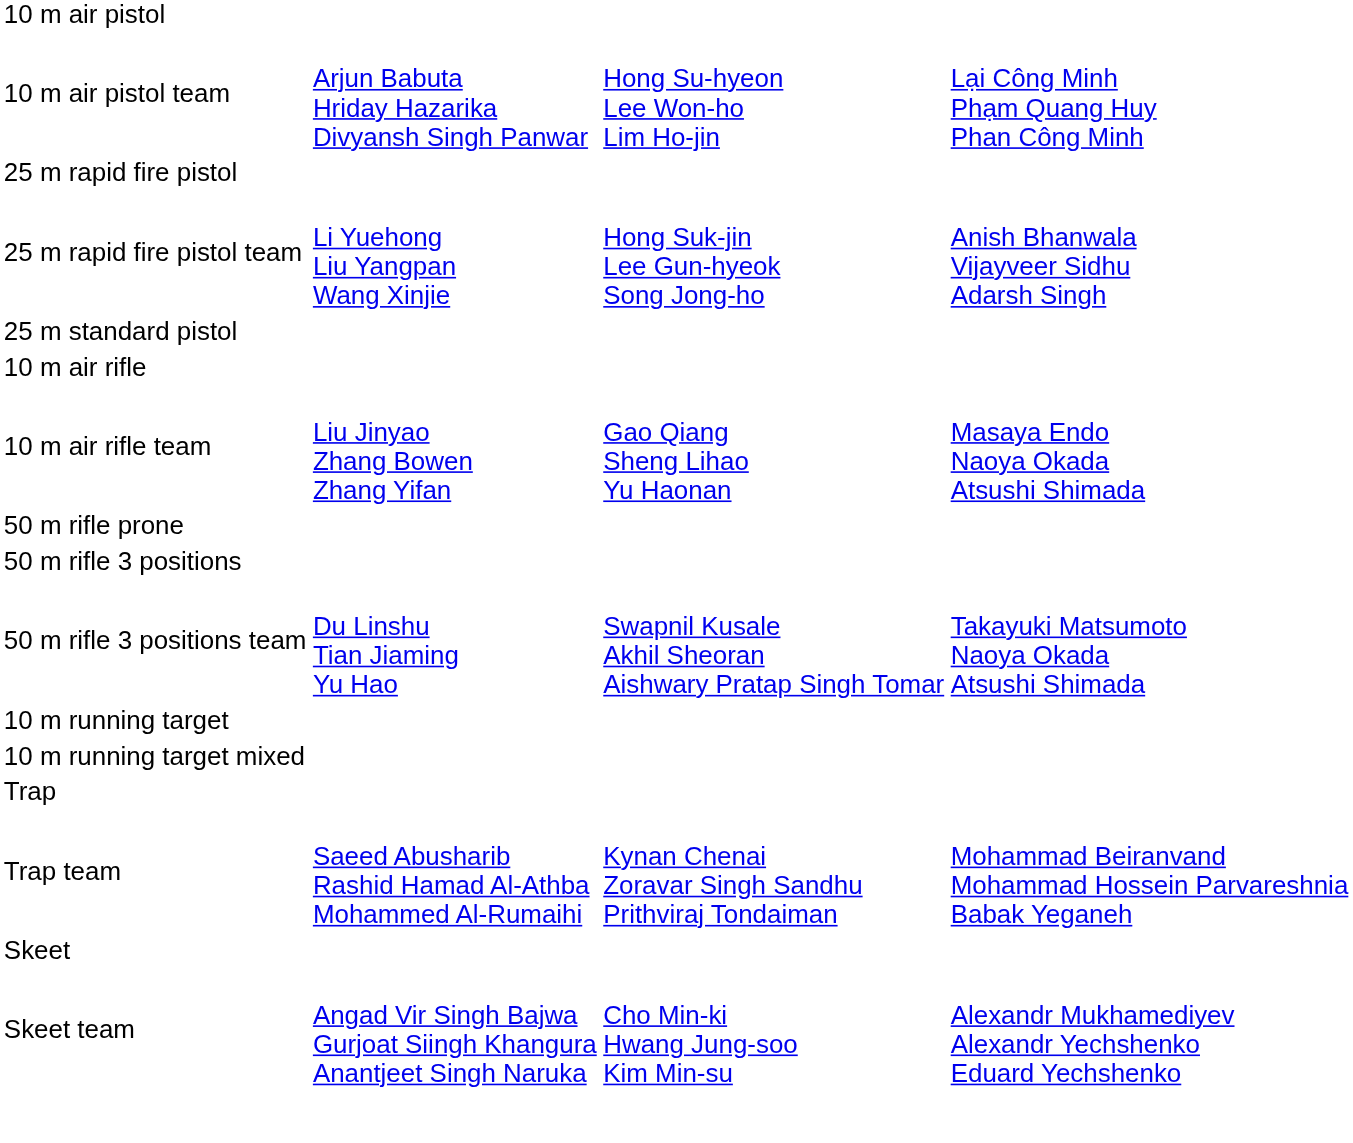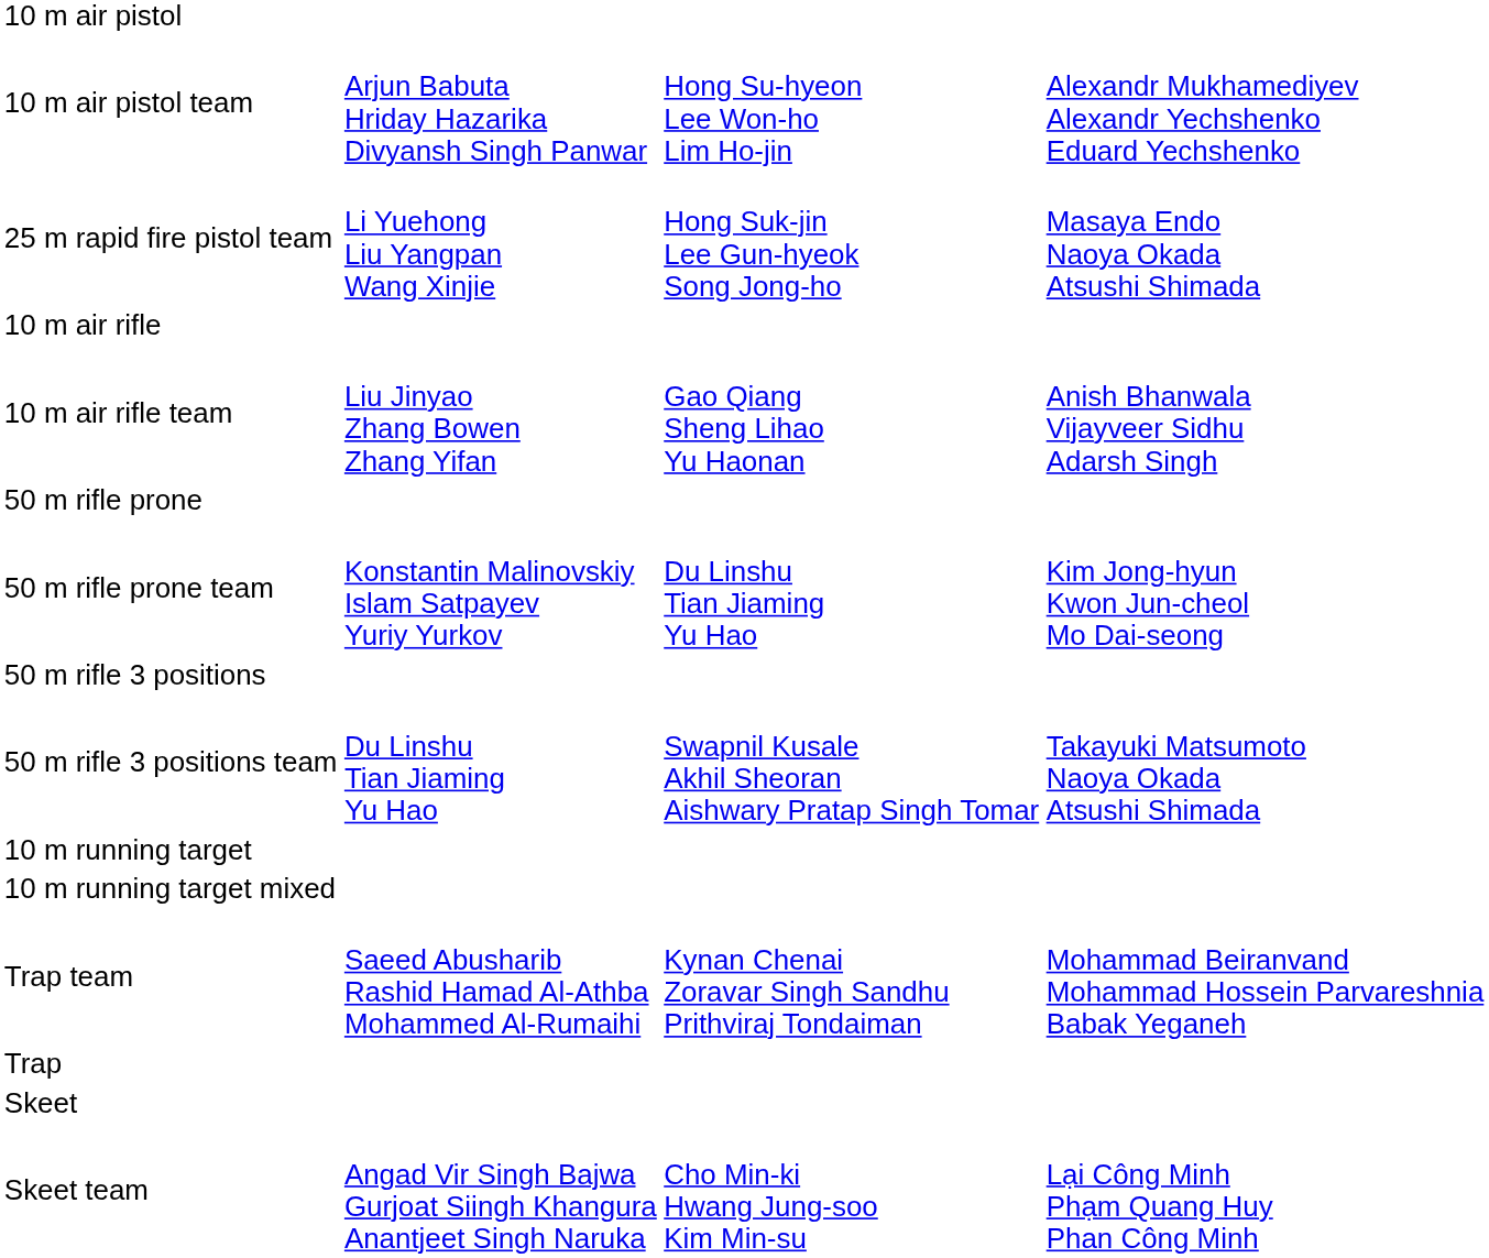10 m air pistol team | column 4: Lại Công Minh Phạm Quang Huy Phan Công Minh -> Alexandr Mukhamediyev Alexandr Yechshenko Eduard Yechshenko
- row: 25 m rapid fire pistol
25 m rapid fire pistol team | column 4: Anish Bhanwala Vijayveer Sidhu Adarsh Singh -> Masaya Endo Naoya Okada Atsushi Shimada
- row: 25 m standard pistol
10 m air rifle team | column 4: Masaya Endo Naoya Okada Atsushi Shimada -> Anish Bhanwala Vijayveer Sidhu Adarsh Singh
+ row: 50 m rifle prone team | Konstantin Malinovskiy Islam Satpayev Yuriy Yurkov | Du Linshu Tian Jiaming Yu Hao | Kim Jong-hyun Kwon Jun-cheol Mo Dai-seong
rows swapped: Trap <-> Trap team
Skeet team | column 4: Alexandr Mukhamediyev Alexandr Yechshenko Eduard Yechshenko -> Lại Công Minh Phạm Quang Huy Phan Công Minh
